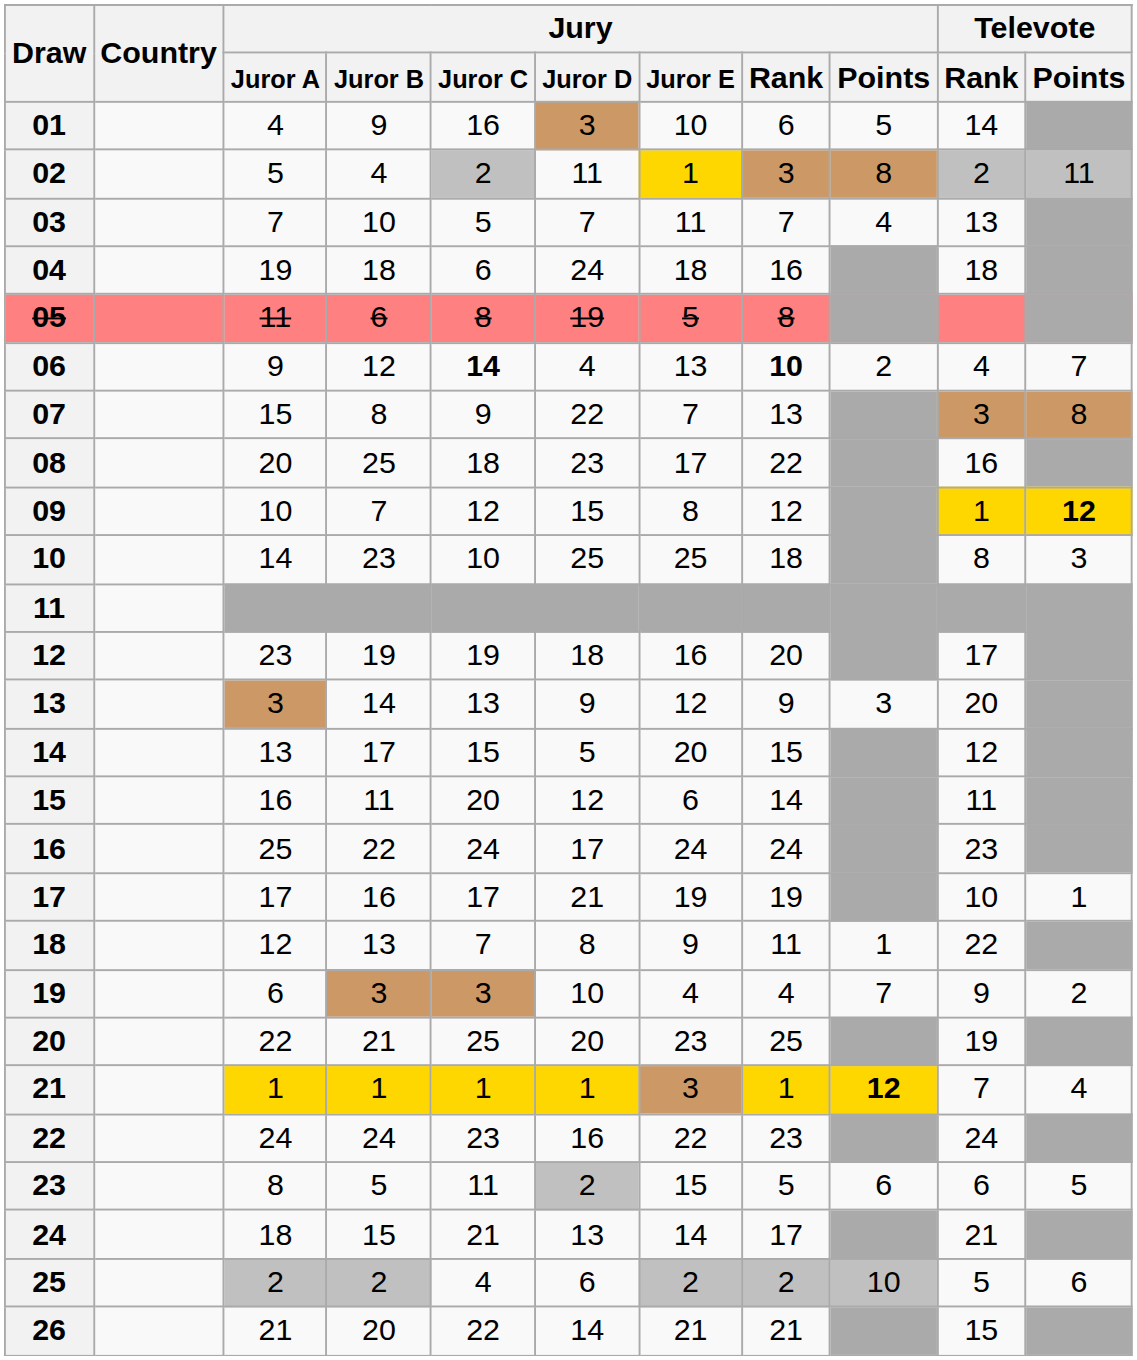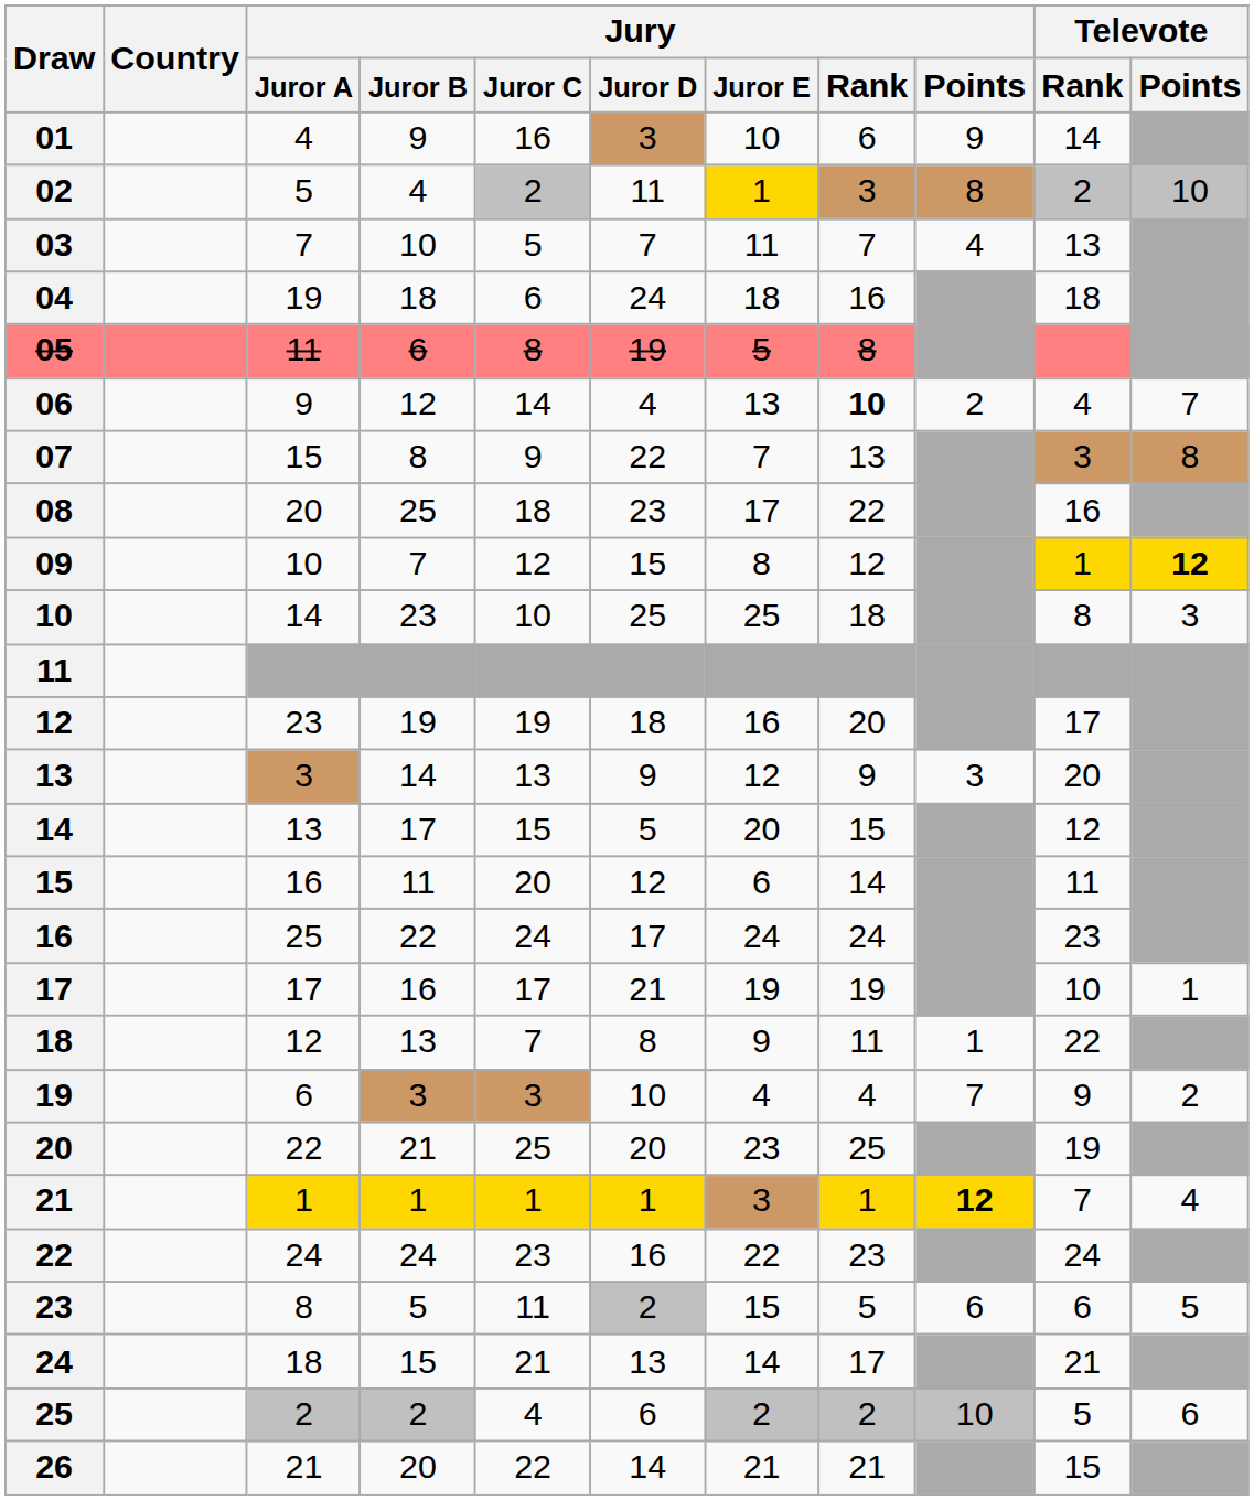01 | Jury / Points: 5 -> 9
02 | Televote / Points: 11 -> 10
06 | Jury / Juror C: bold -> normal
